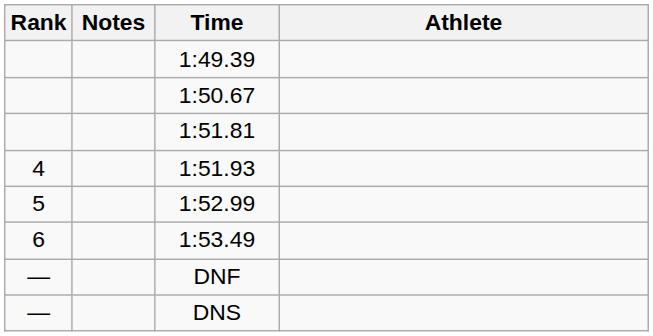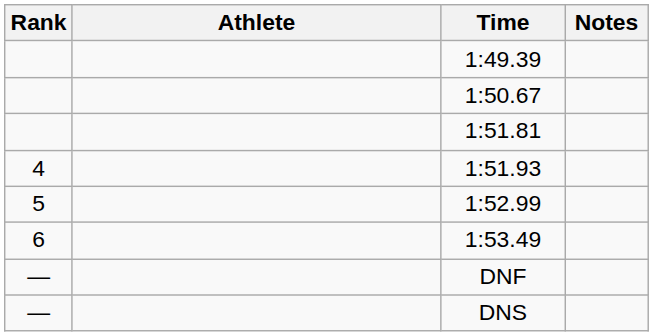columns swapped: Athlete <-> Notes
